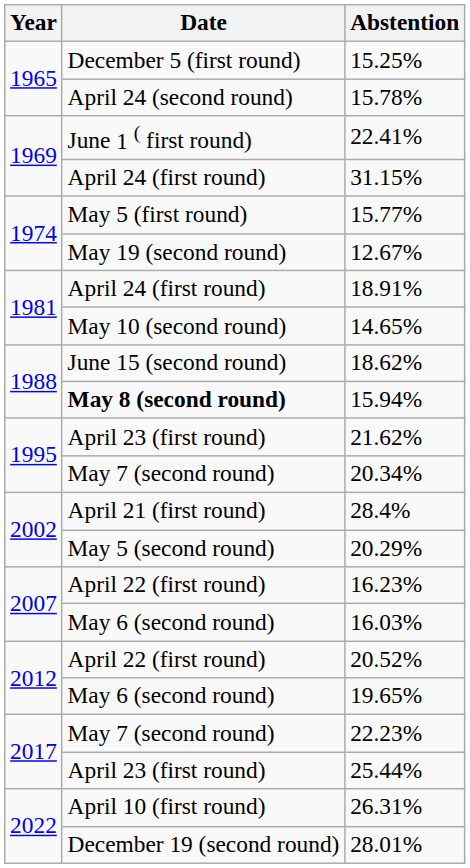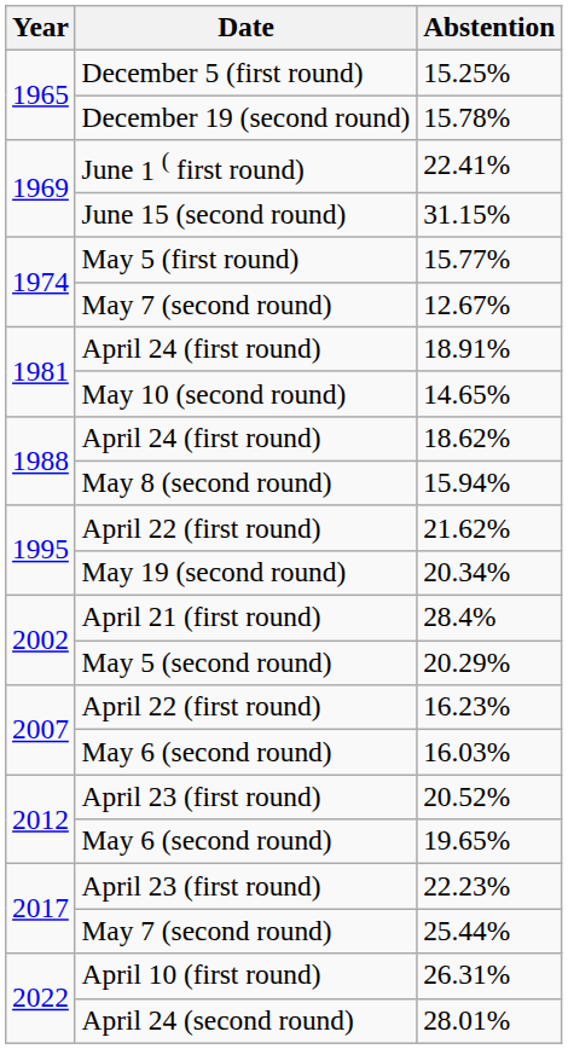15.78% | Date: April 24 (second round) -> December 19 (second round)
31.15% | Date: April 24 (first round) -> June 15 (second round)
12.67% | Date: May 19 (second round) -> May 7 (second round)
18.62% | Date: June 15 (second round) -> April 24 (first round)
15.94% | Date: bold -> normal
21.62% | Date: April 23 (first round) -> April 22 (first round)
20.34% | Date: May 7 (second round) -> May 19 (second round)
20.52% | Date: April 22 (first round) -> April 23 (first round)
22.23% | Date: May 7 (second round) -> April 23 (first round)
25.44% | Date: April 23 (first round) -> May 7 (second round)
28.01% | Date: December 19 (second round) -> April 24 (second round)
